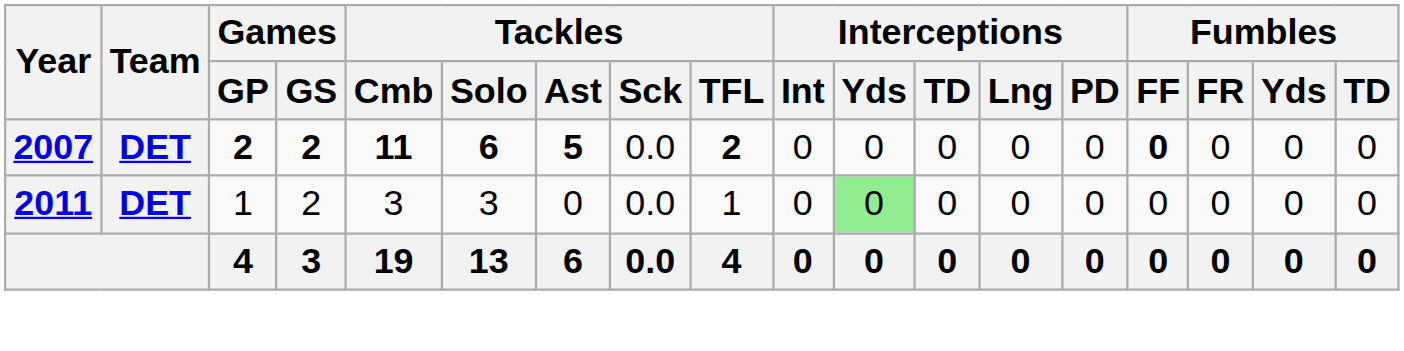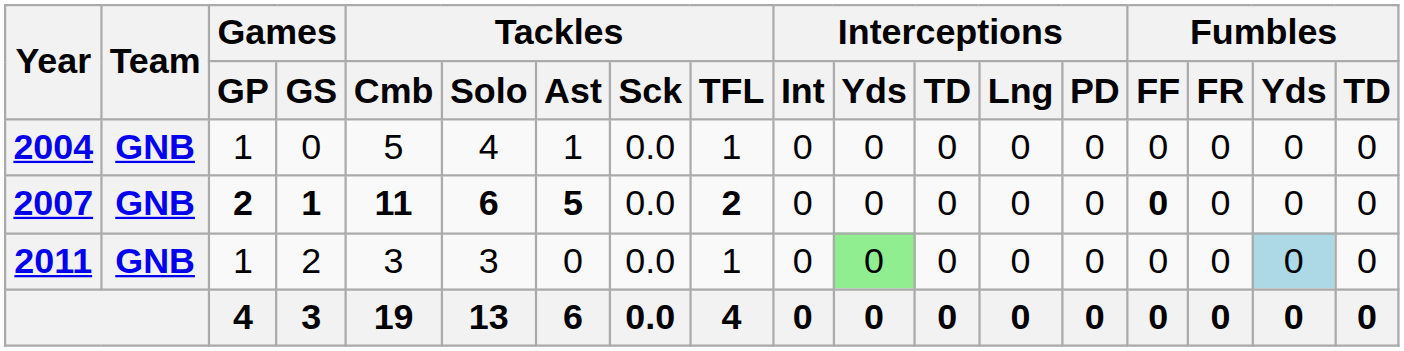+ row: 2004 | GNB | 1 | 0 | 5 | 4 | 1 | 0.0 | 1 | 0 | 0 | 0 | 0 | 0 | 0 | 0 | 0 | 0
2007 | Team: DET -> GNB
2007 | Games / GS: 2 -> 1
2011 | Team: DET -> GNB
2011 | Fumbles / Yds: no background -> lightblue background
